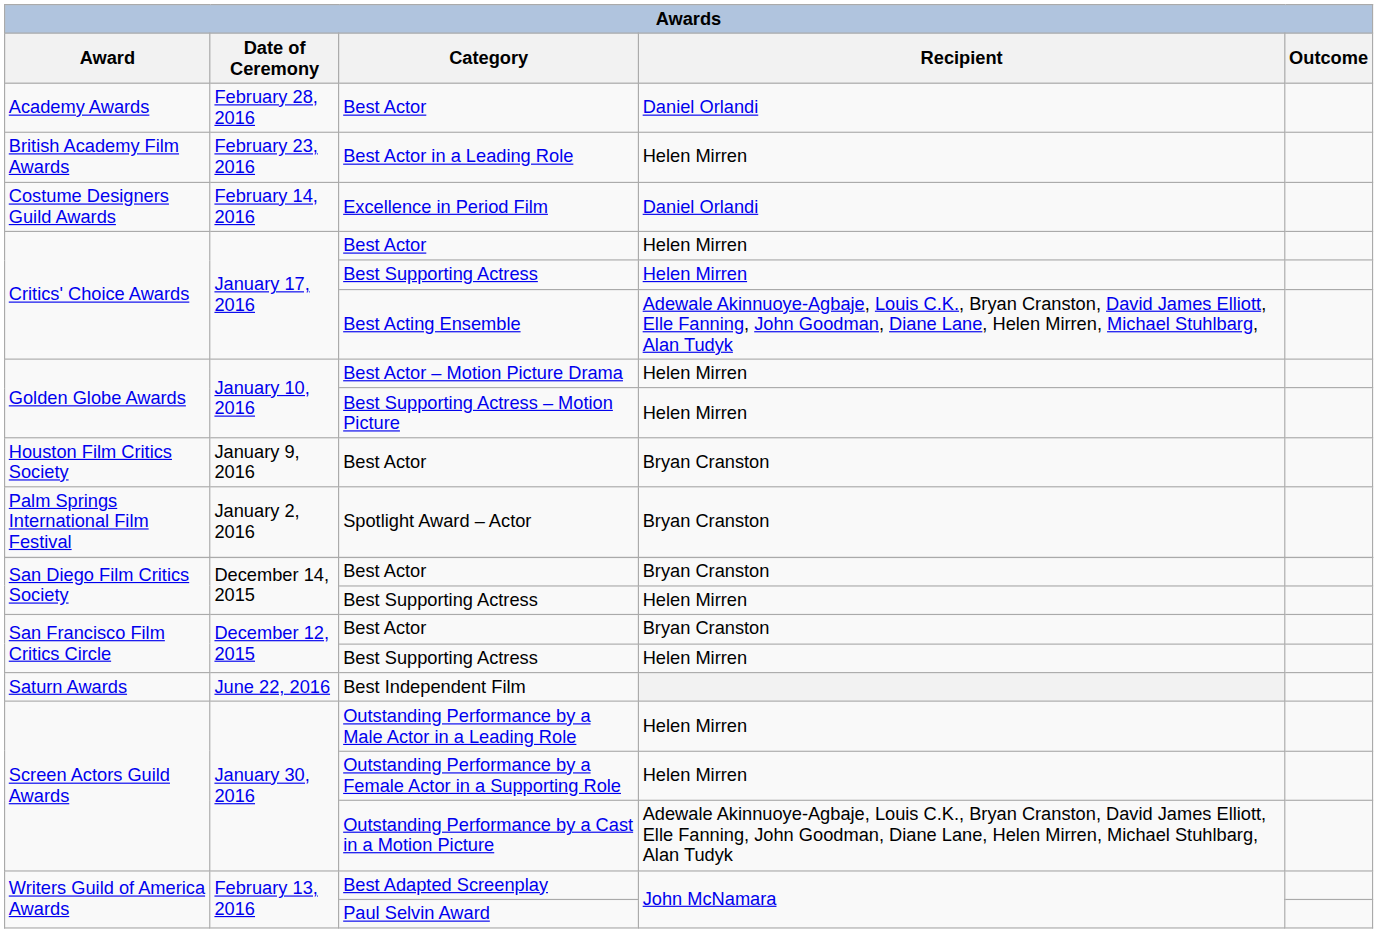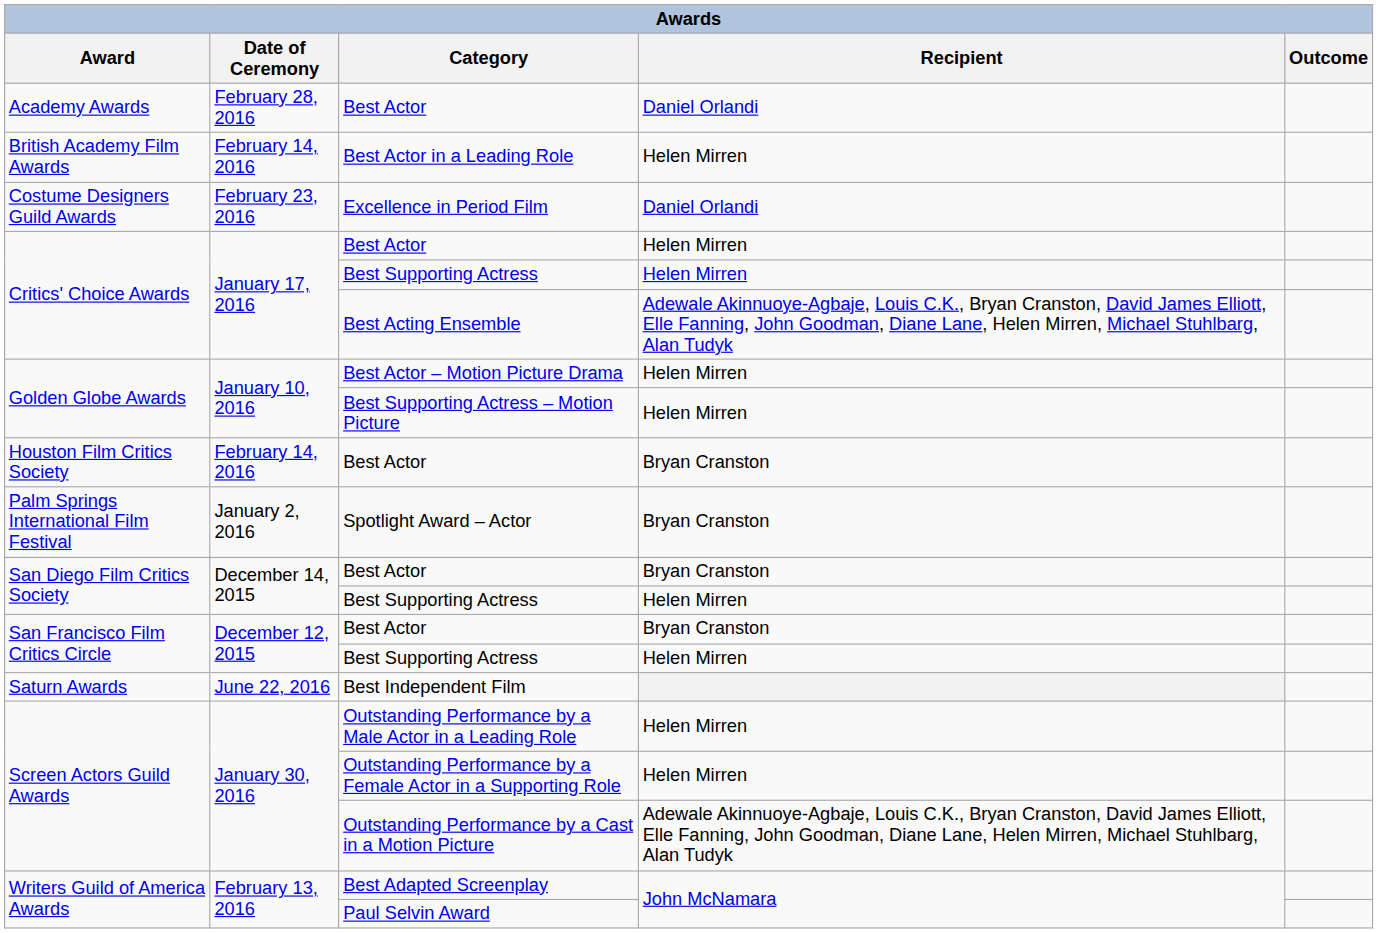Best Actor in a Leading Role | Date of Ceremony: February 23, 2016 -> February 14, 2016
Excellence in Period Film | Date of Ceremony: February 14, 2016 -> February 23, 2016
Houston Film Critics Society / Best Actor | Date of Ceremony: January 9, 2016 -> February 14, 2016
